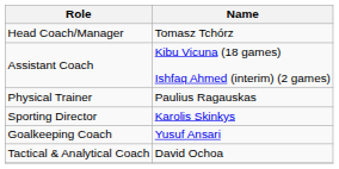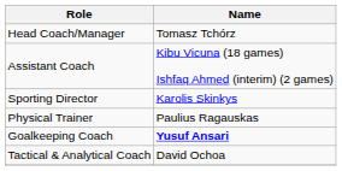rows swapped: Sporting Director <-> Physical Trainer
Goalkeeping Coach | Name: normal -> bold
